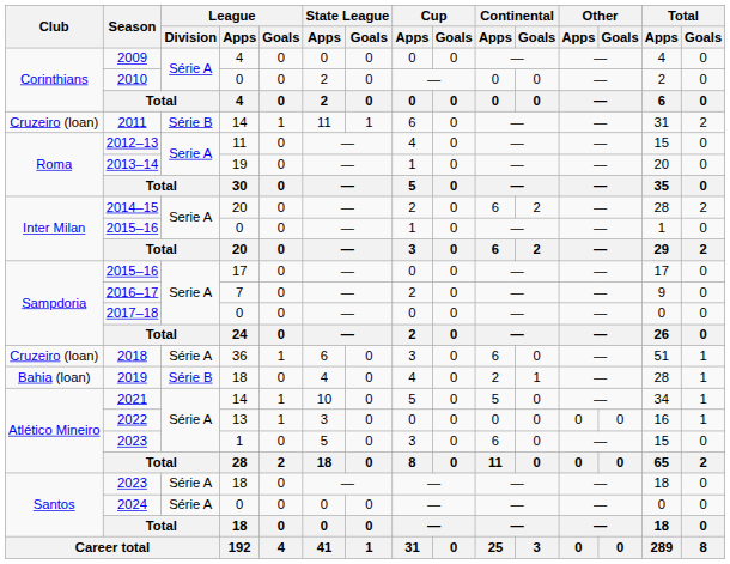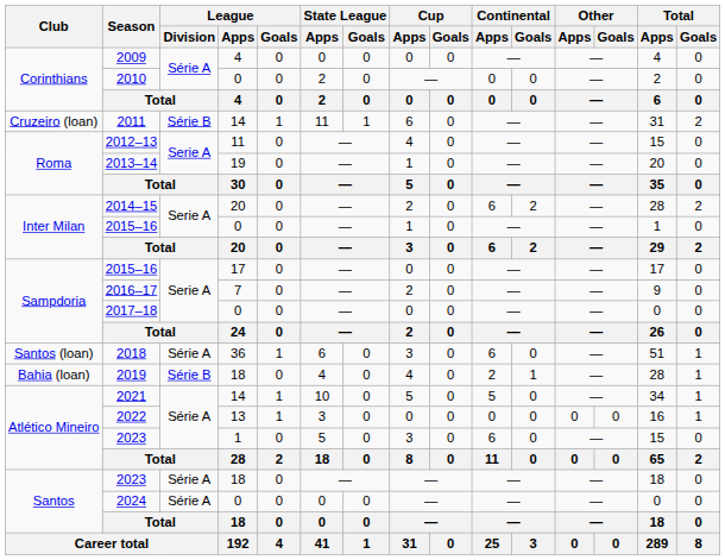2018 | Club: Cruzeiro (loan) -> Santos (loan)
